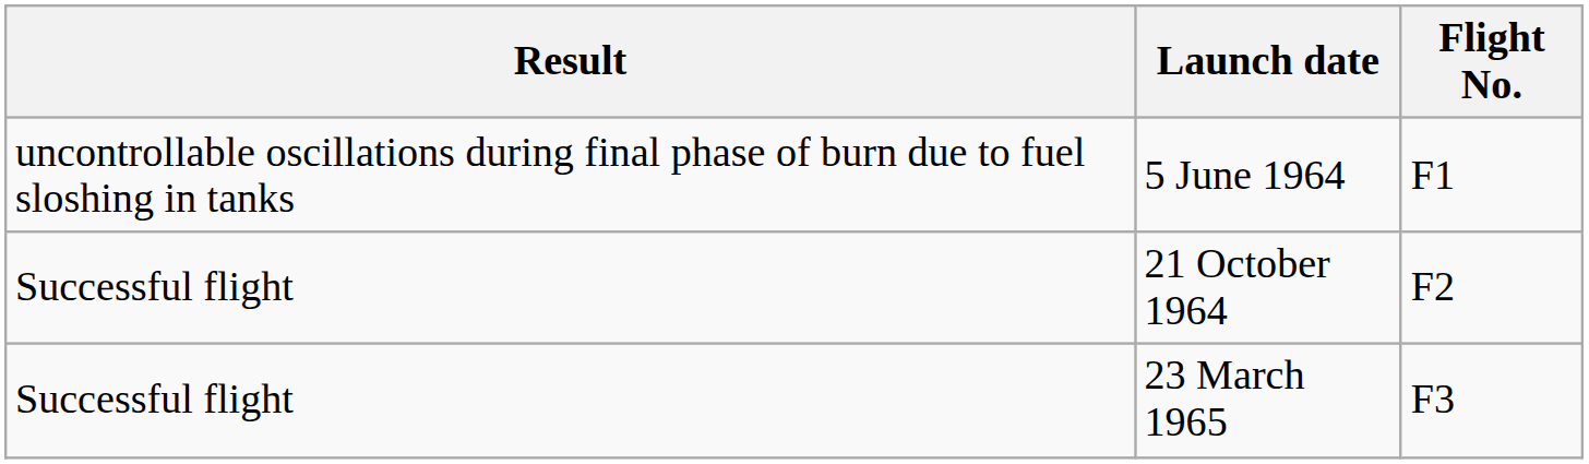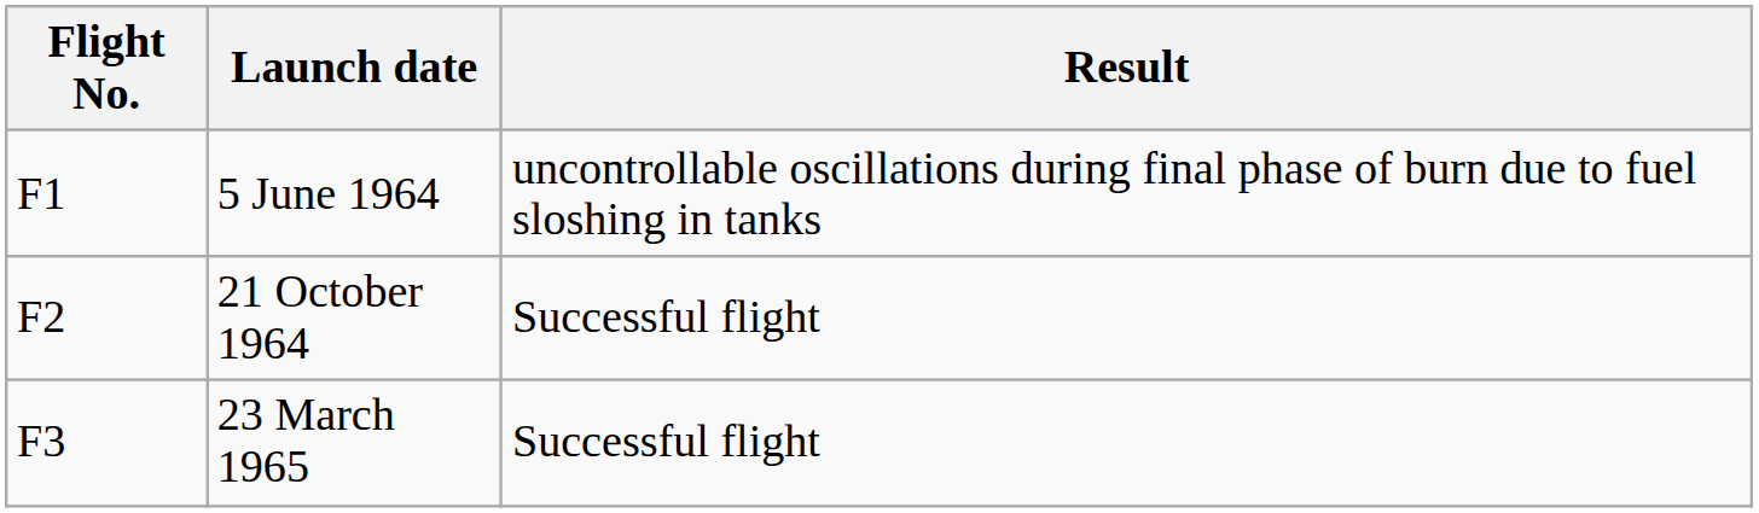columns swapped: Flight No. <-> Result
